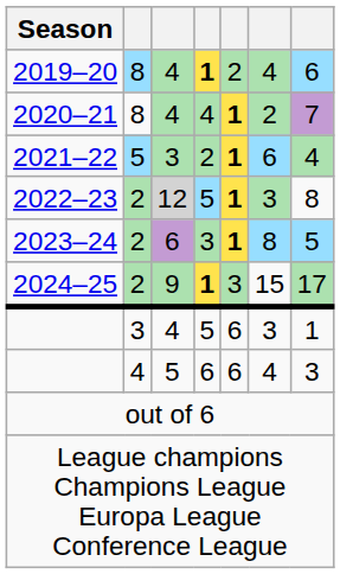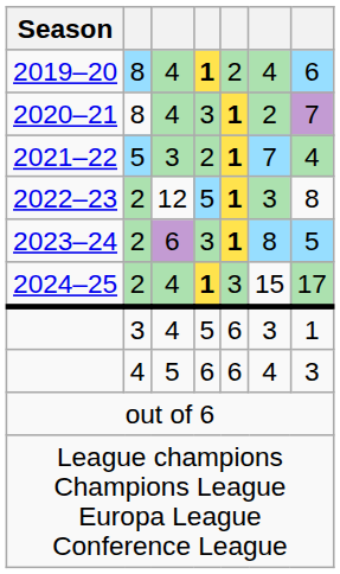2020–21 | column 4: 4 -> 3
2021–22 | column 6: 6 -> 7
2022–23 | column 3: lightgrey background -> no background
2024–25 | column 3: 9 -> 4
